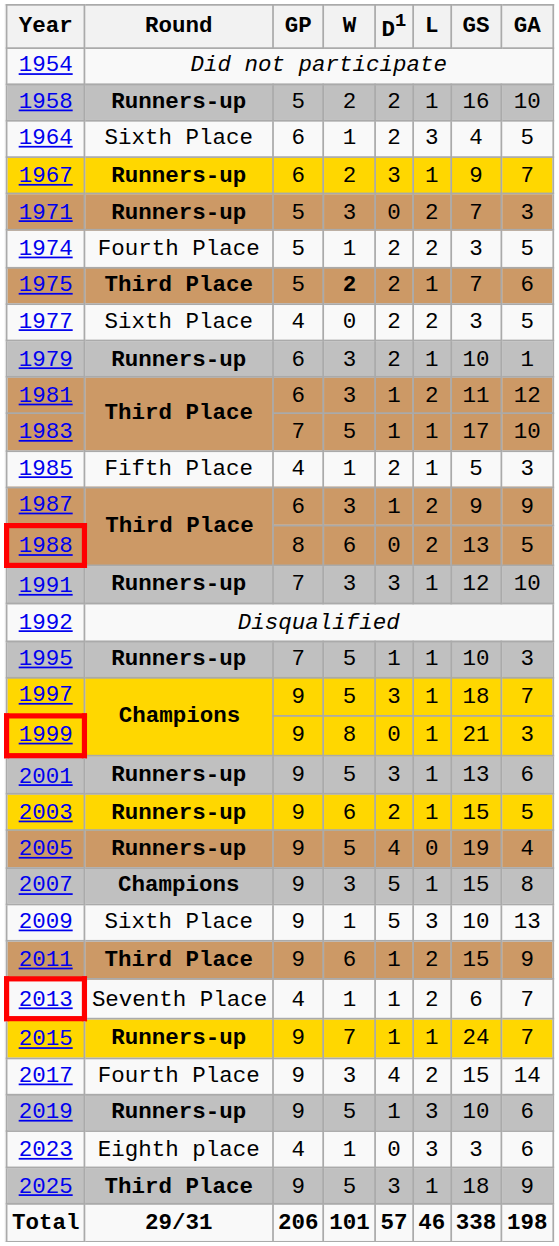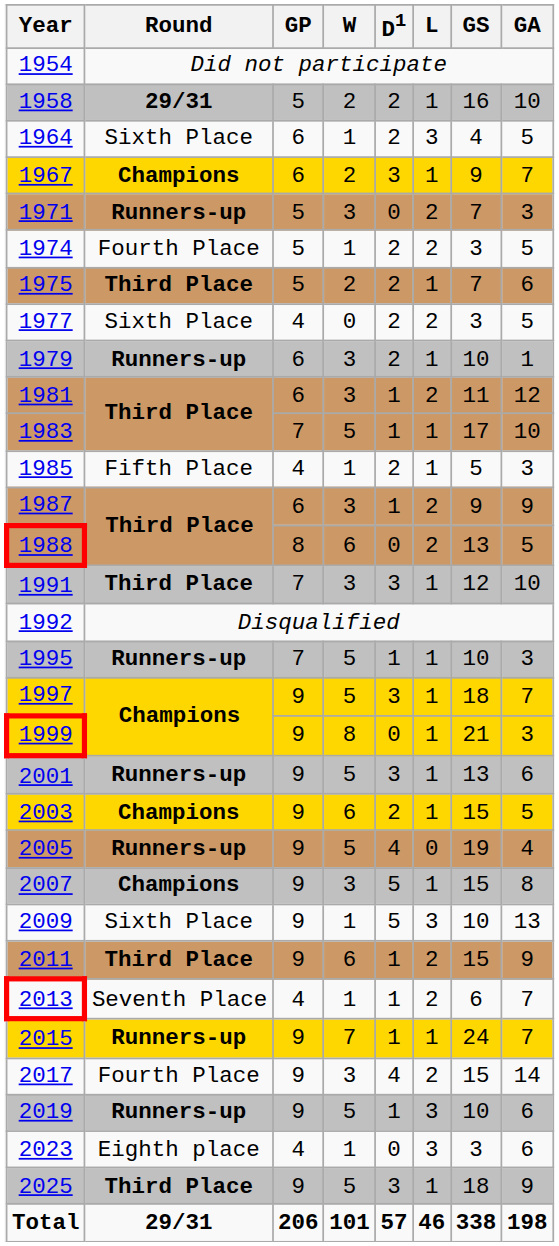1958 | Round: Runners-up -> 29/31
1967 | Round: Runners-up -> Champions
1975 | W: bold -> normal
1991 | Round: Runners-up -> Third Place
2003 | Round: Runners-up -> Champions
